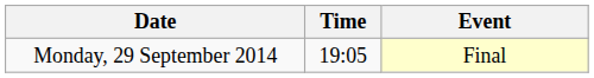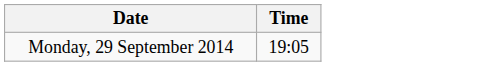- column: Event | Final
